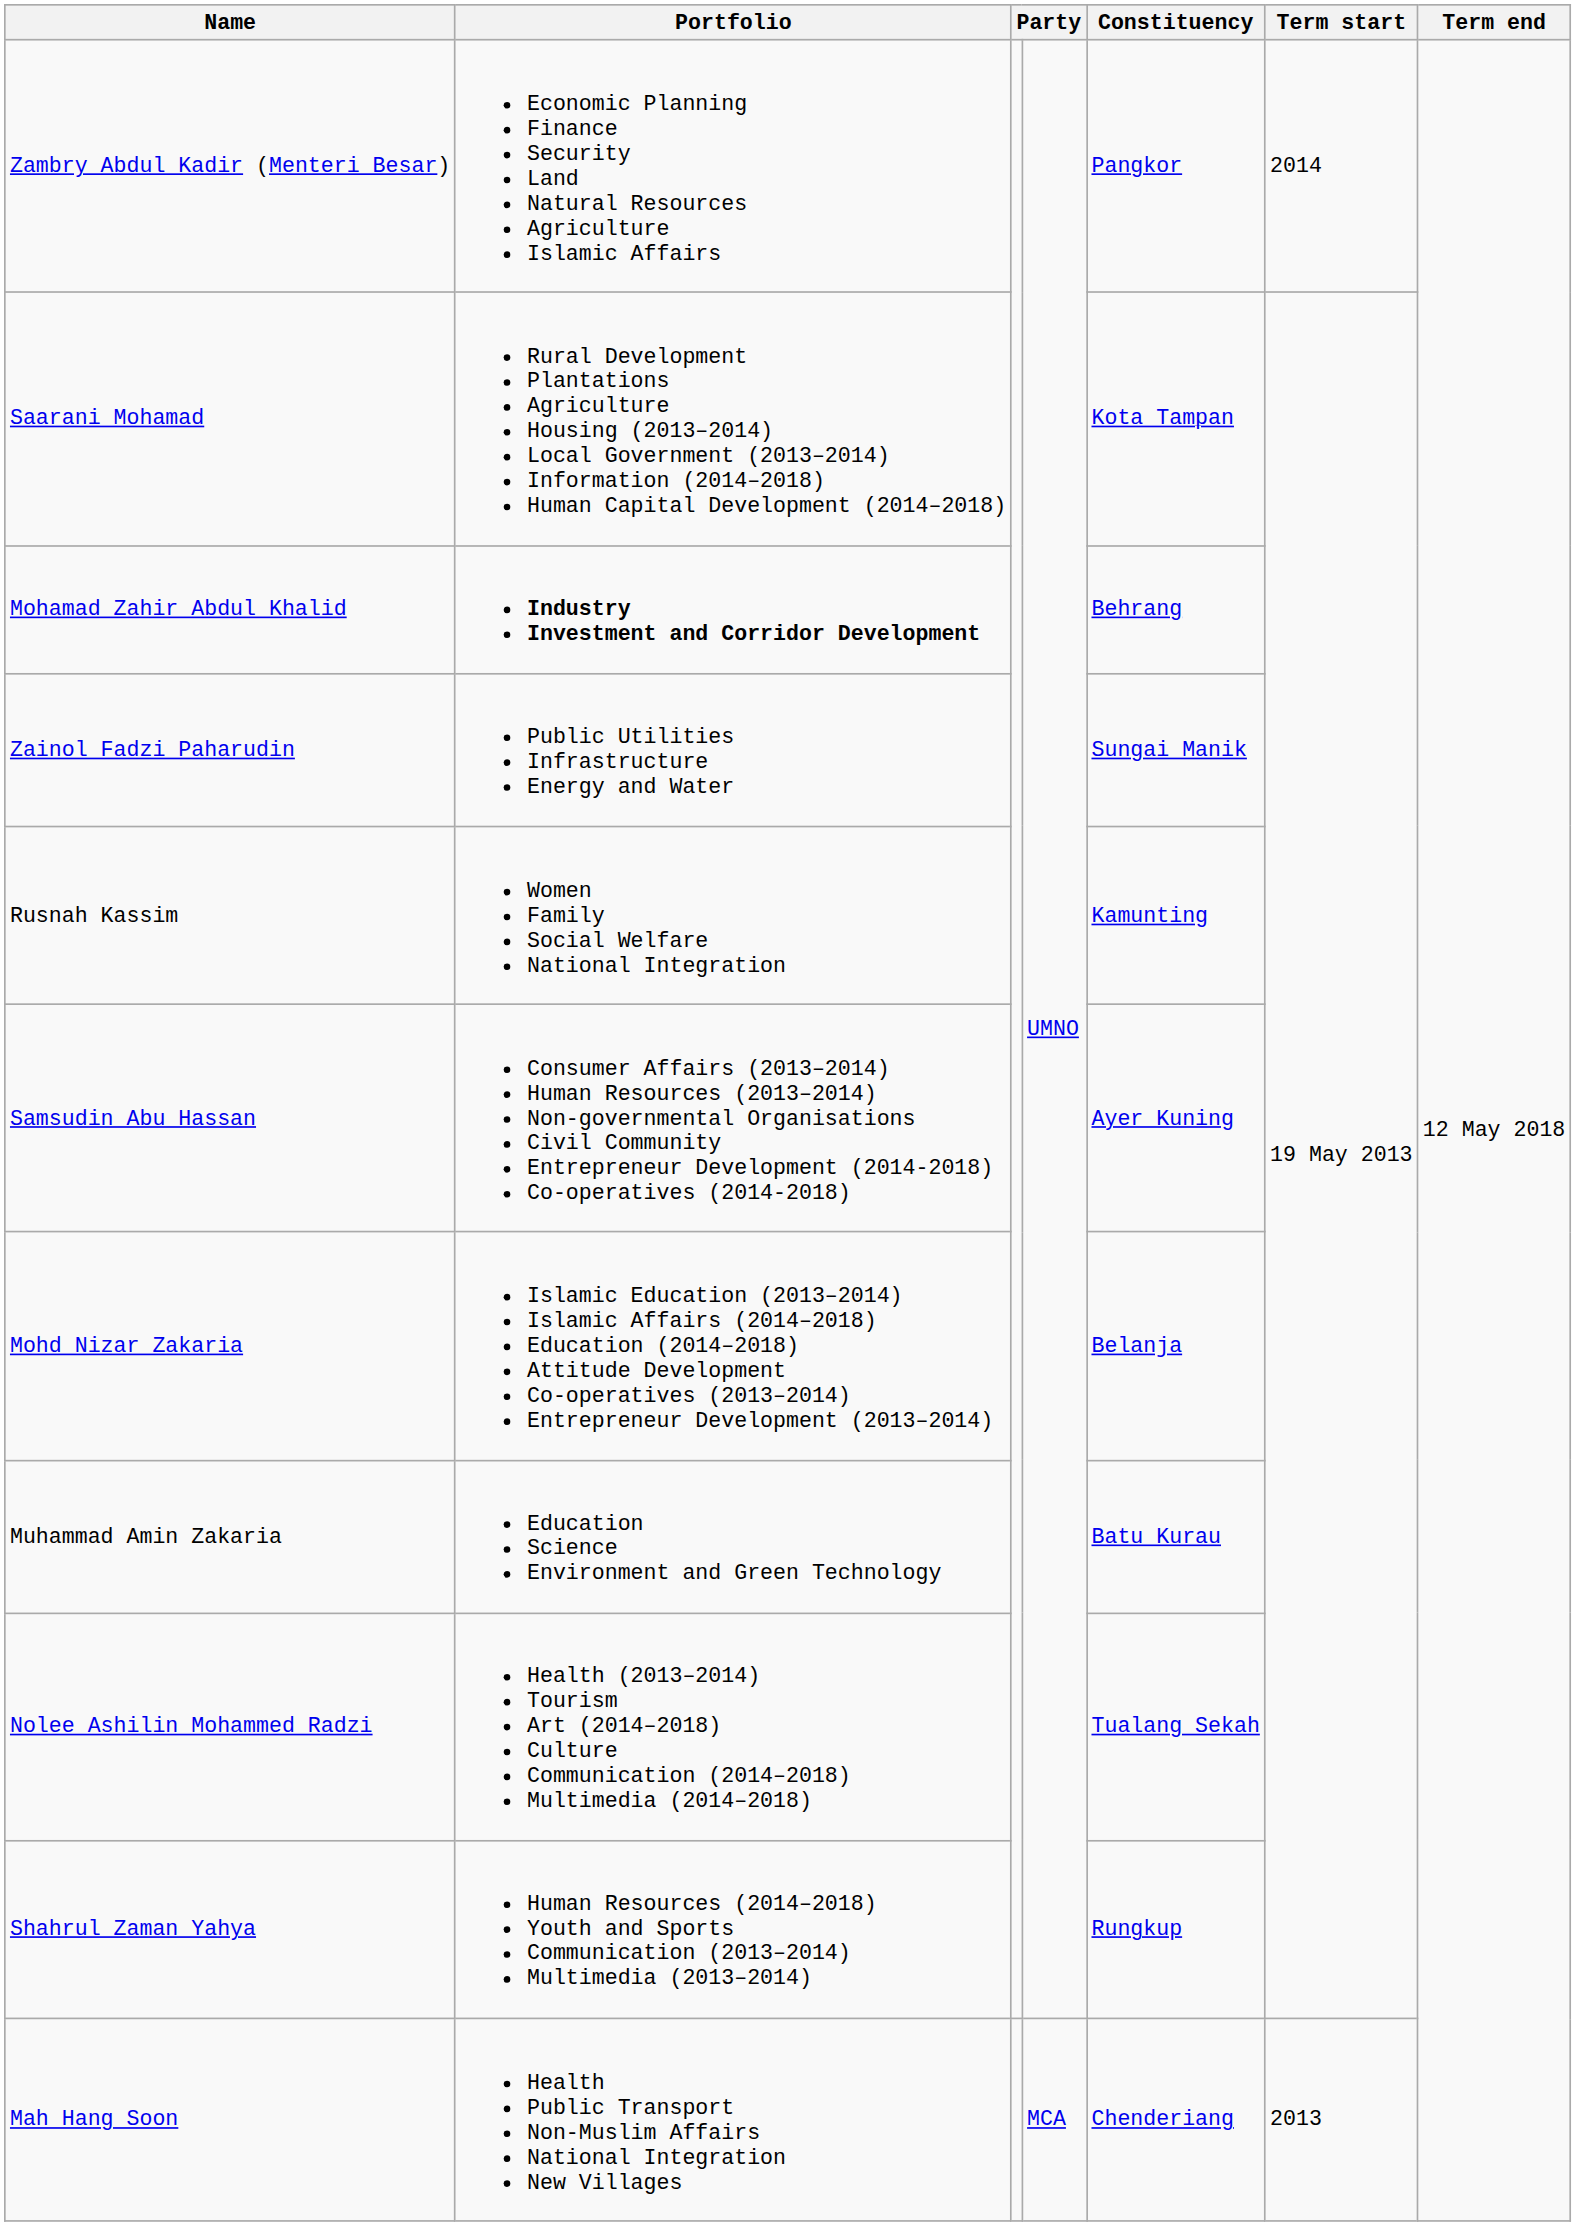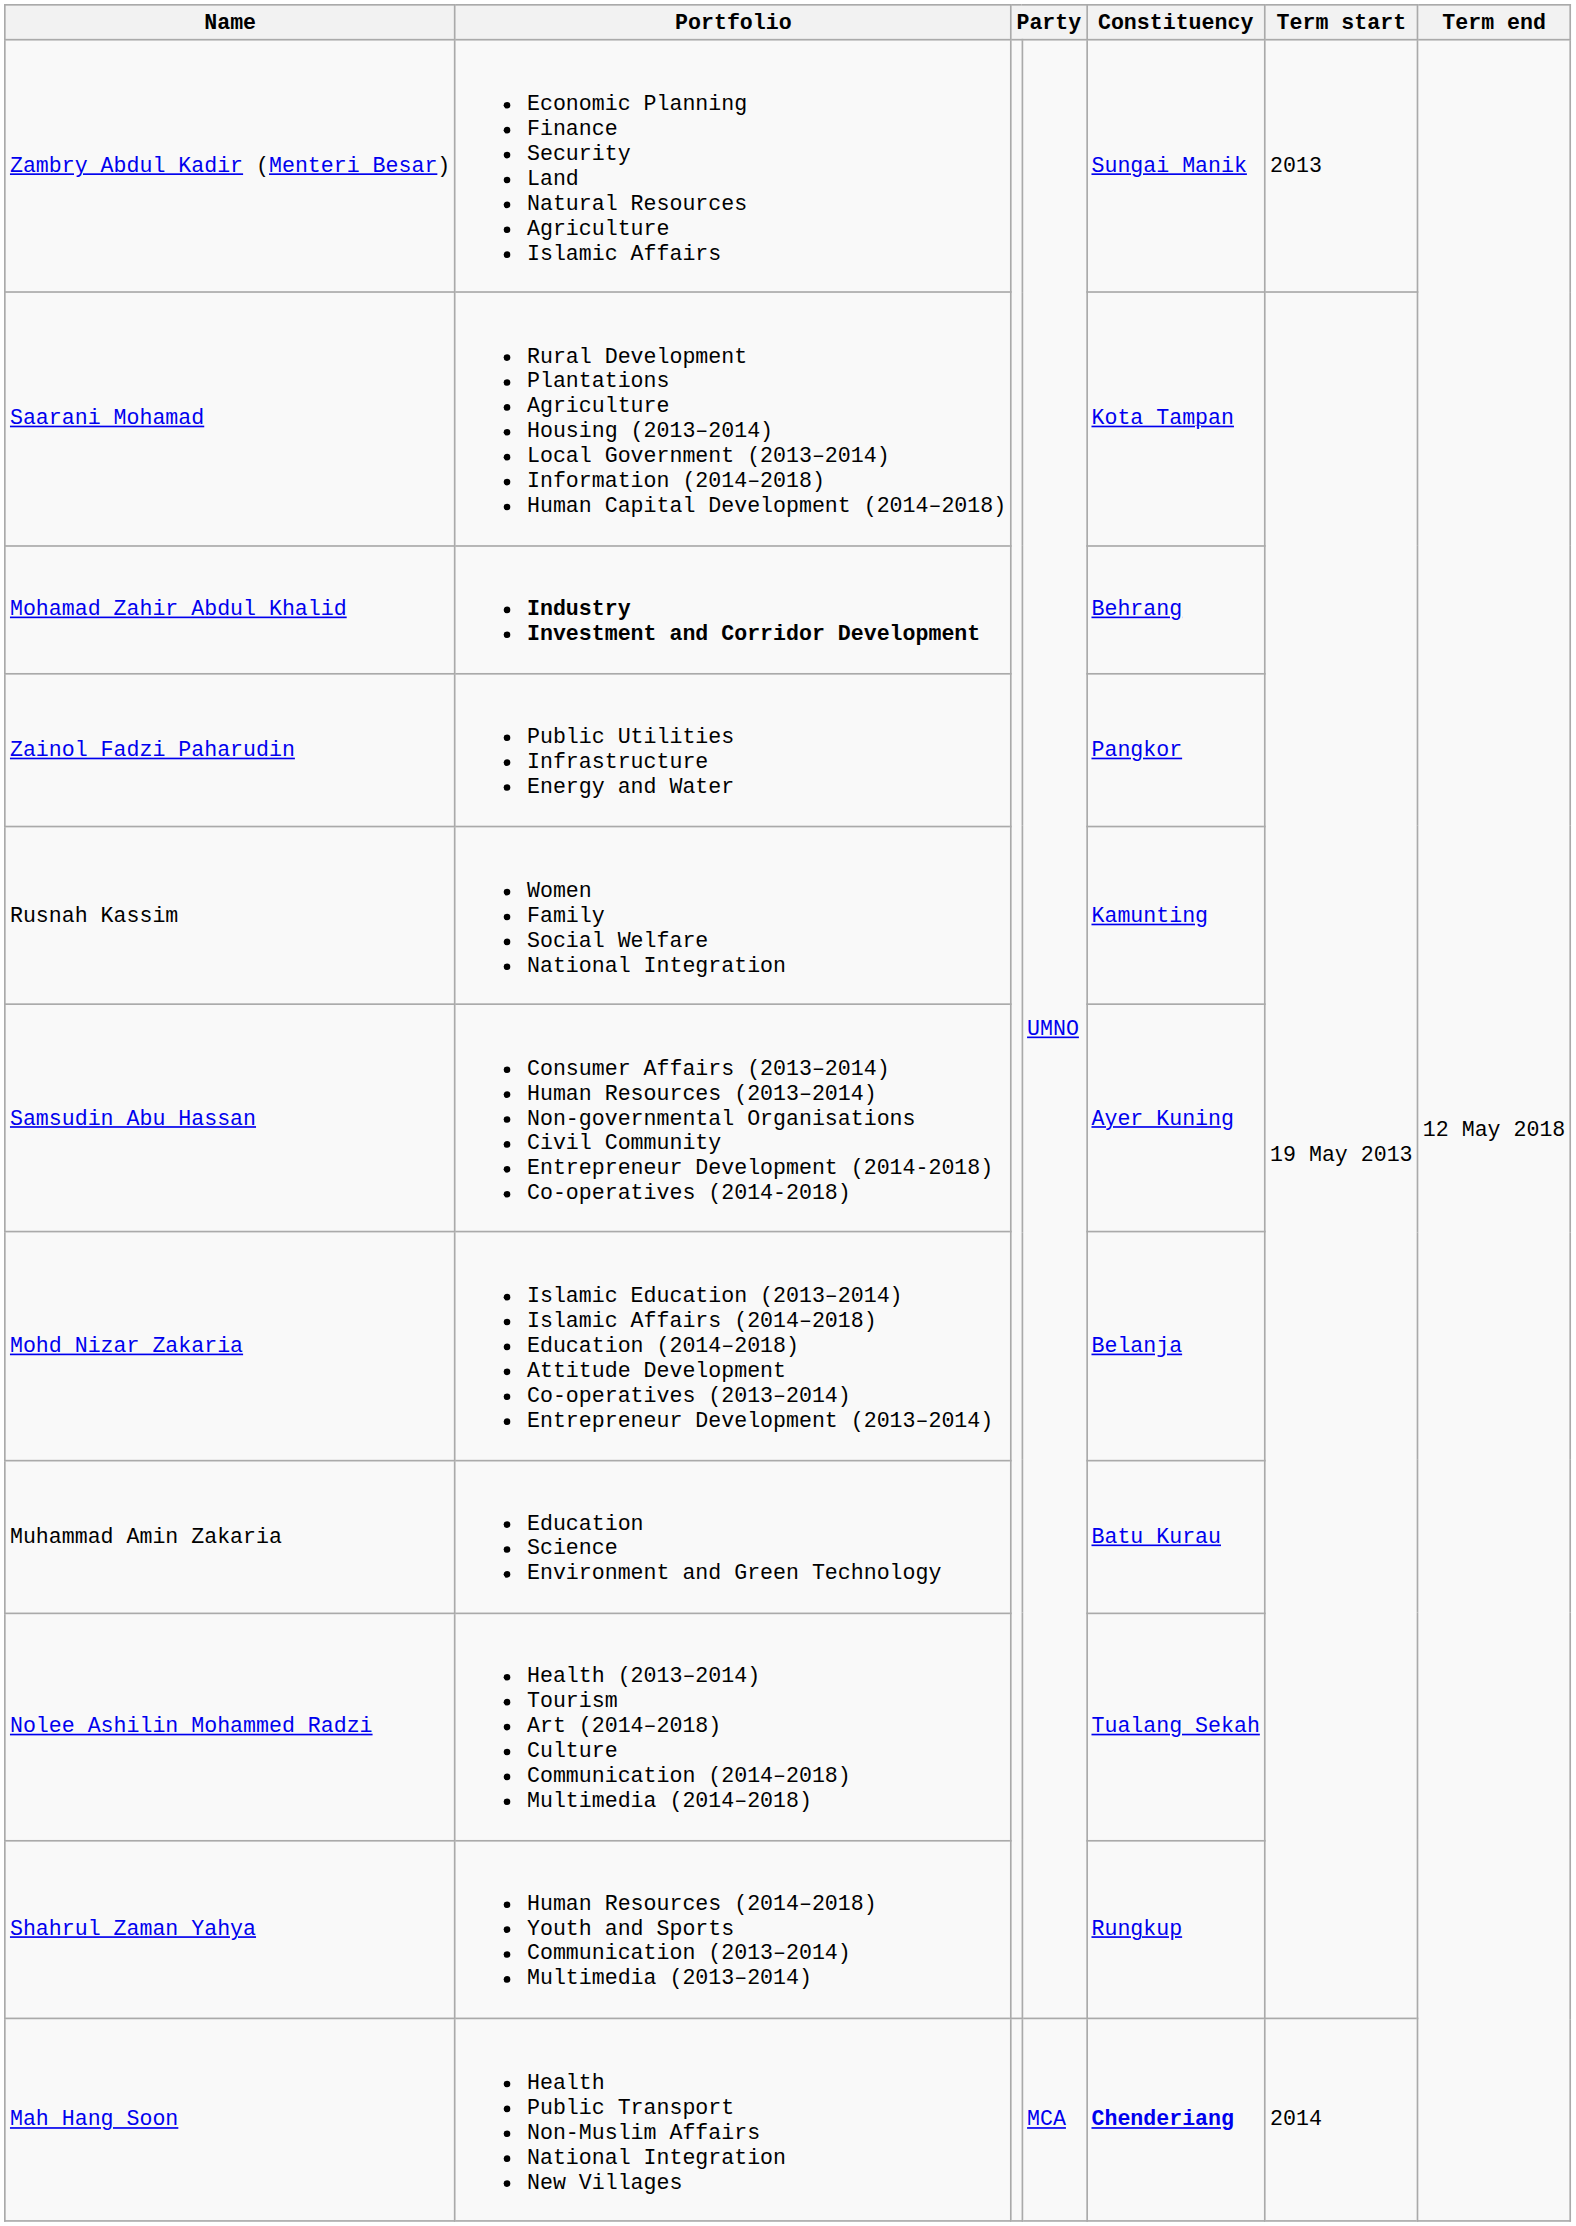Zambry Abdul Kadir (Menteri Besar) | Constituency: Pangkor -> Sungai Manik
Zambry Abdul Kadir (Menteri Besar) | Term start: 2014 -> 2013
Zainol Fadzi Paharudin | Constituency: Sungai Manik -> Pangkor
Mah Hang Soon | Constituency: normal -> bold
Mah Hang Soon | Term start: 2013 -> 2014
